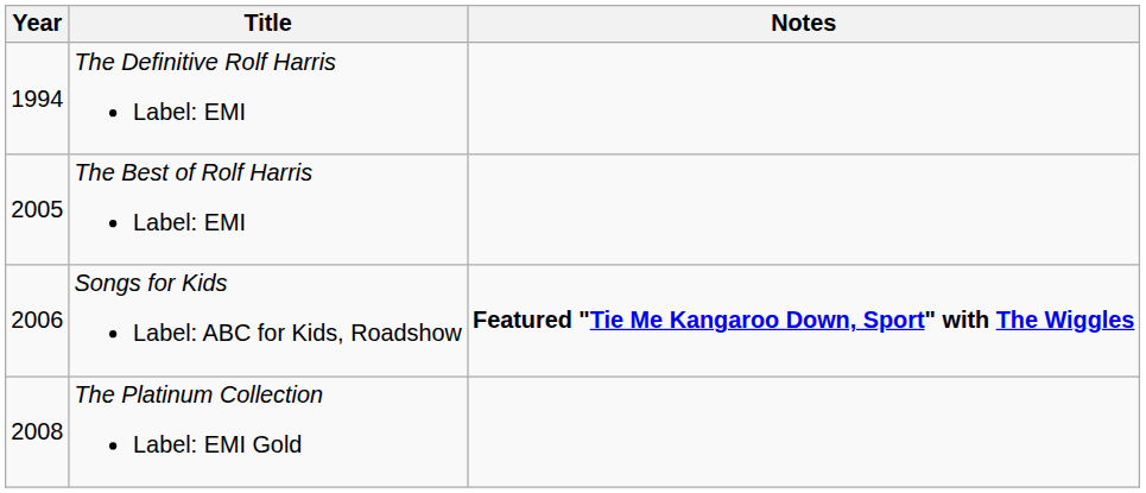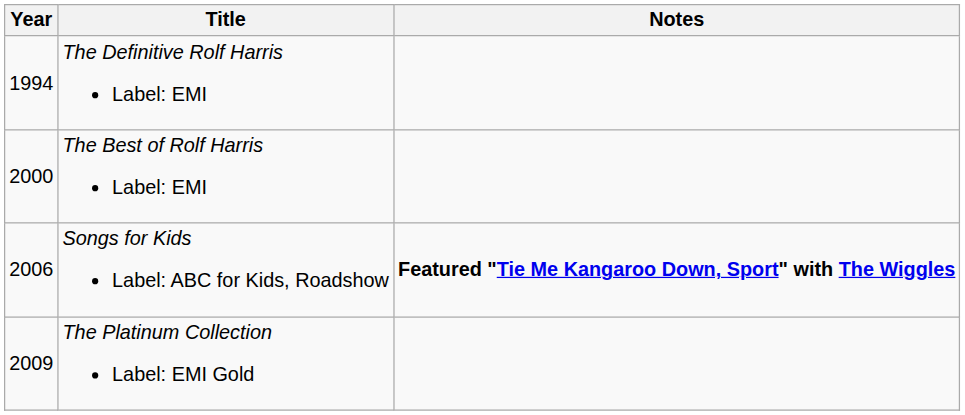The Best of Rolf Harris Label: EMI | Year: 2005 -> 2000
The Platinum Collection Label: EMI Gold | Year: 2008 -> 2009
